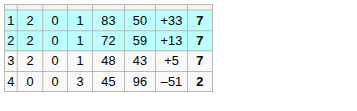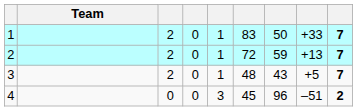+ column: Team
